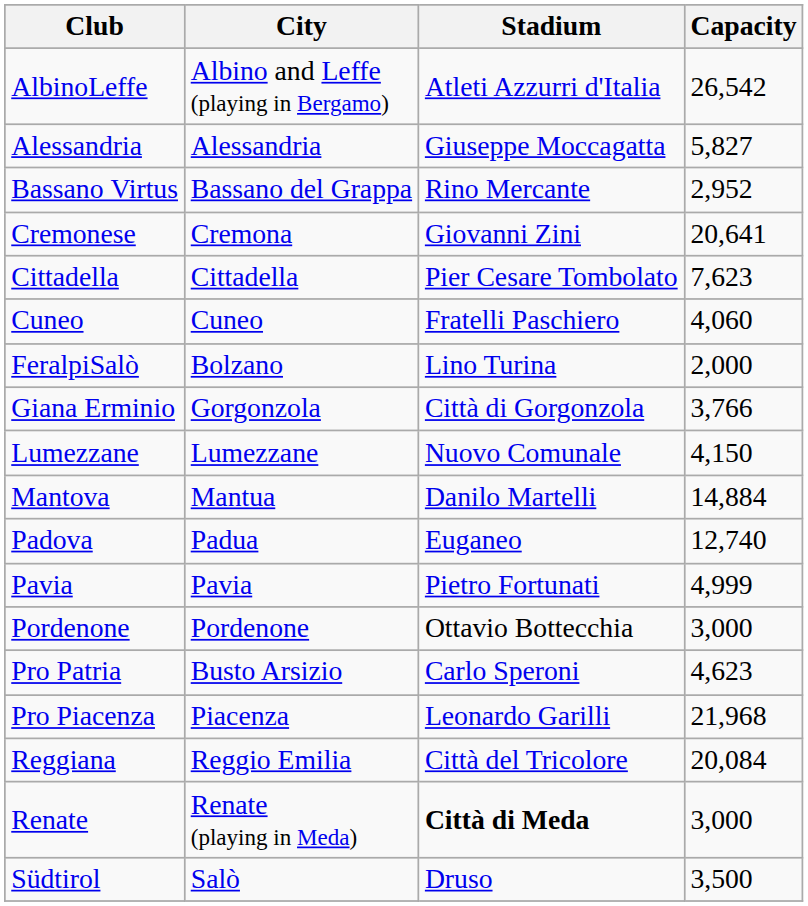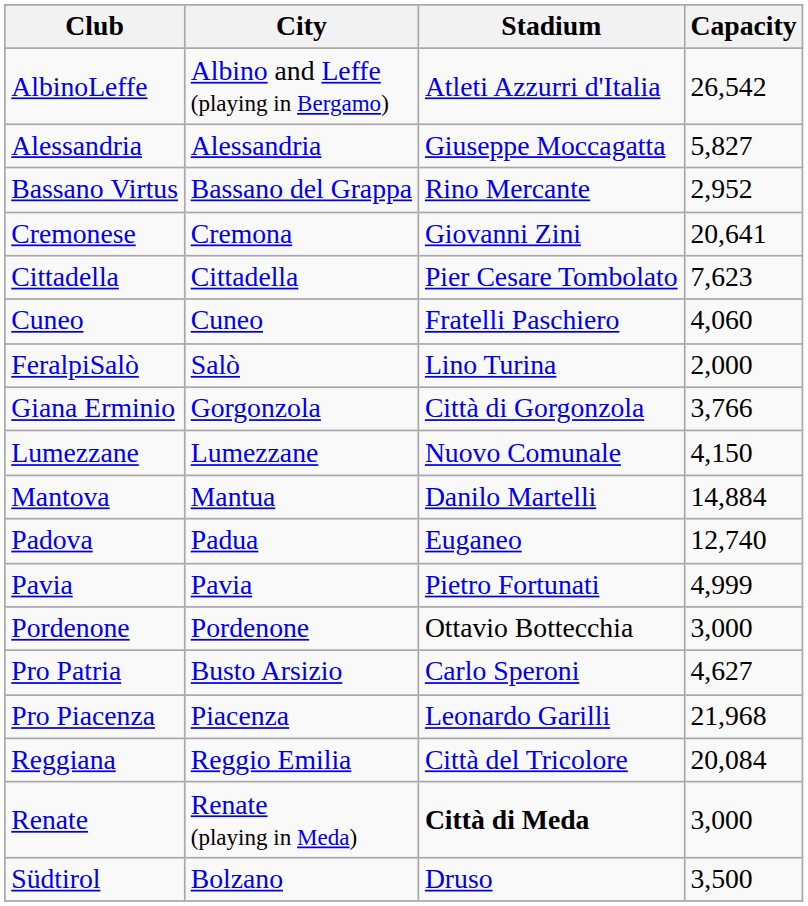FeralpiSalò | City: Bolzano -> Salò
Pro Patria | Capacity: 4,623 -> 4,627
Südtirol | City: Salò -> Bolzano
